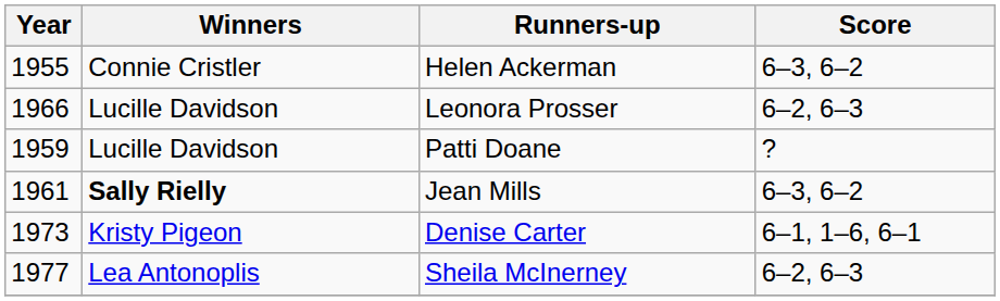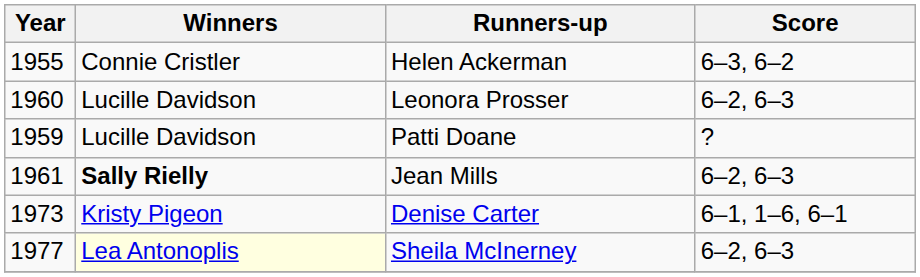Leonora Prosser | Year: 1966 -> 1960
Jean Mills | Score: 6–3, 6–2 -> 6–2, 6–3
Sheila McInerney | Winners: no background -> lightyellow background
